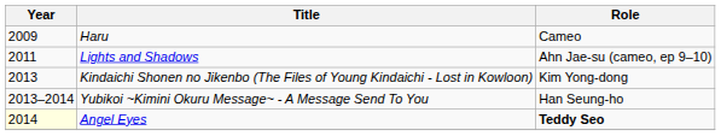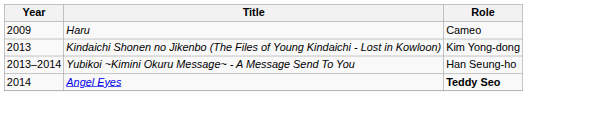- row: 2011 | Lights and Shadows | Ahn Jae-su (cameo, ep 9–10)
Angel Eyes | Year: lightyellow background -> no background
